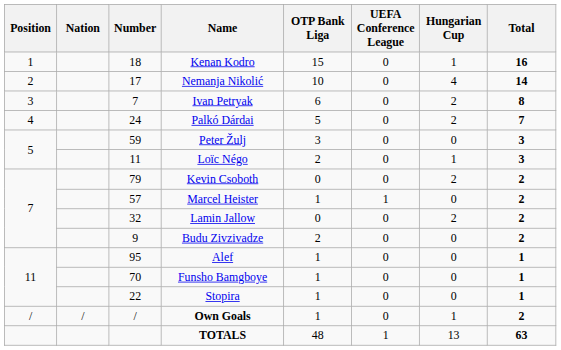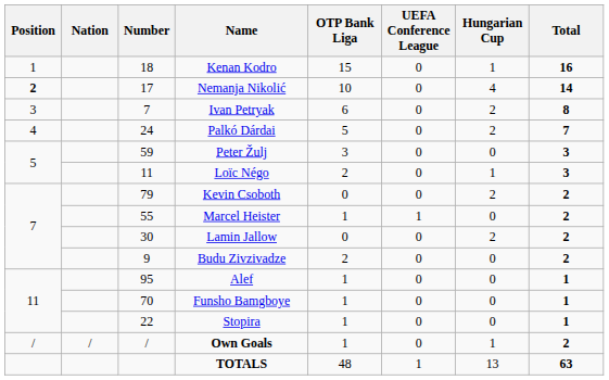Nemanja Nikolić | Position: normal -> bold
Marcel Heister | Number: 57 -> 55
Lamin Jallow | Number: 32 -> 30
